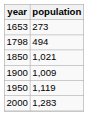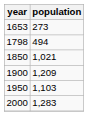1900 | population: 1,009 -> 1,209
1950 | population: 1,119 -> 1,103
